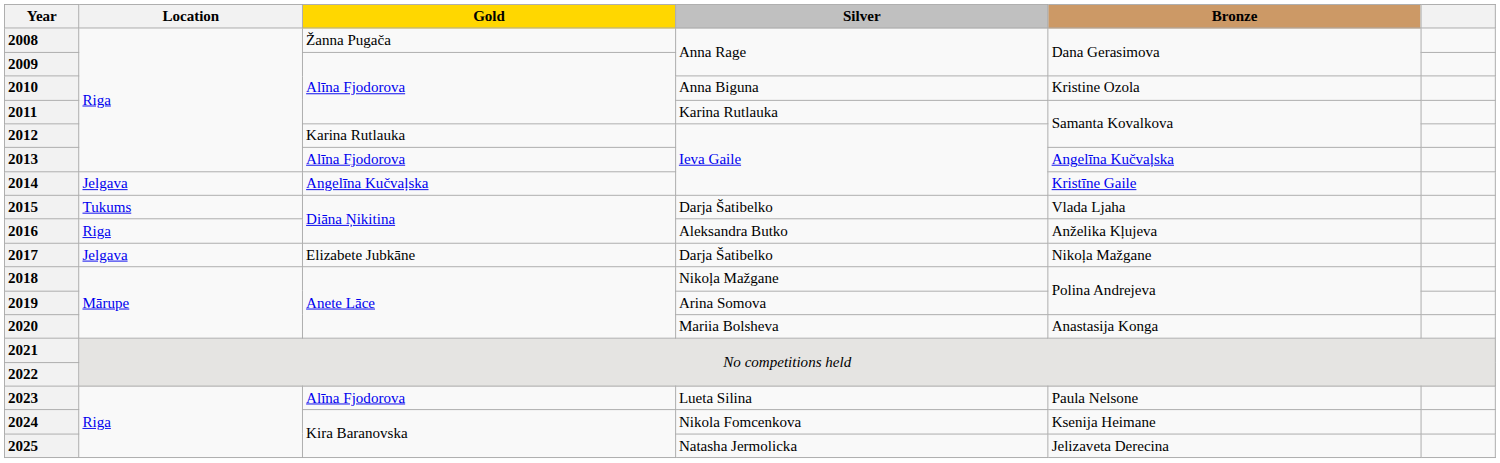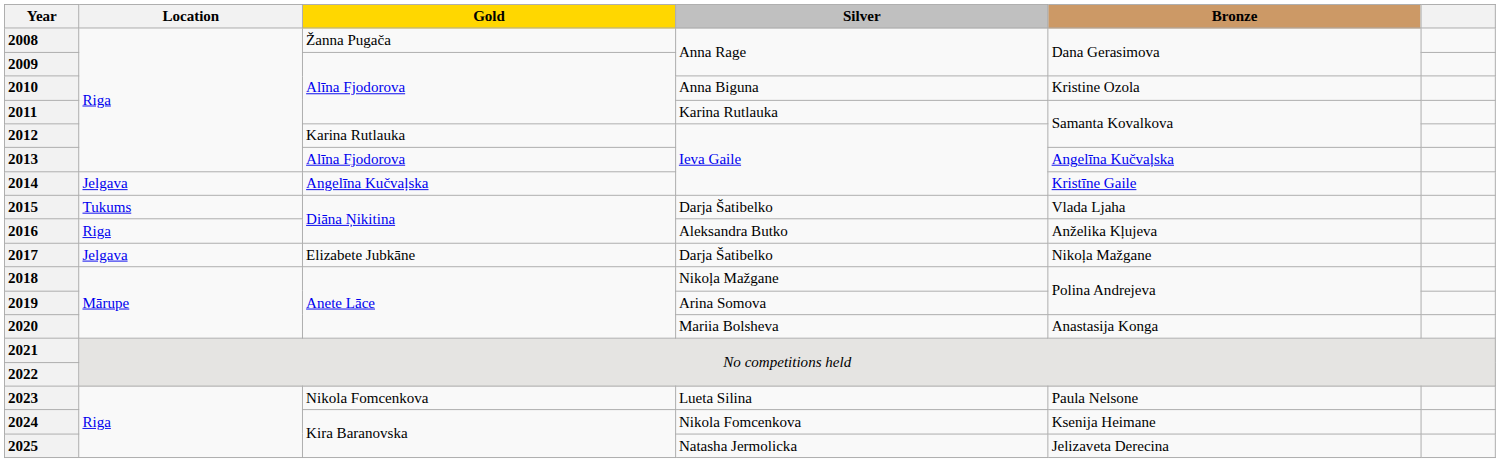2023 | Gold: Alīna Fjodorova -> Nikola Fomcenkova
